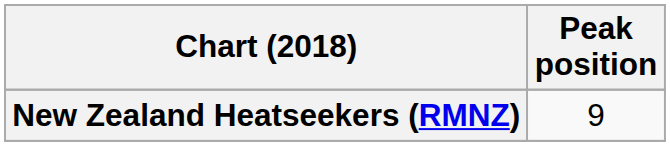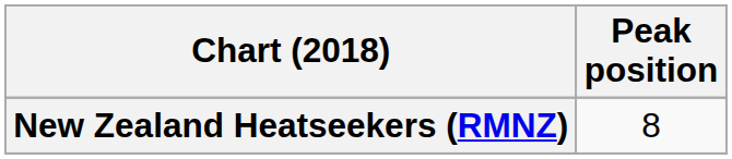New Zealand Heatseekers (RMNZ) | Peak position: 9 -> 8
